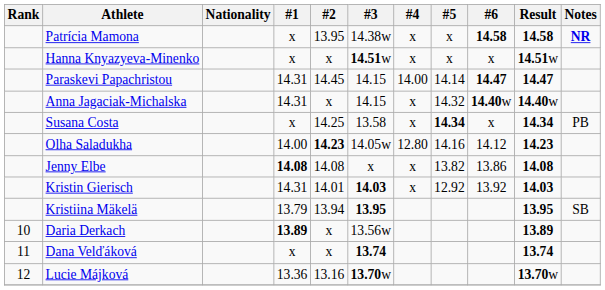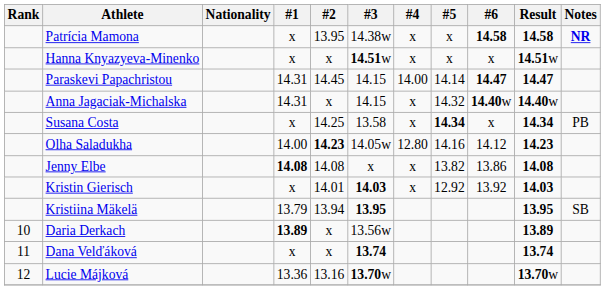Kristin Gierisch | #1: 14.31 -> x
